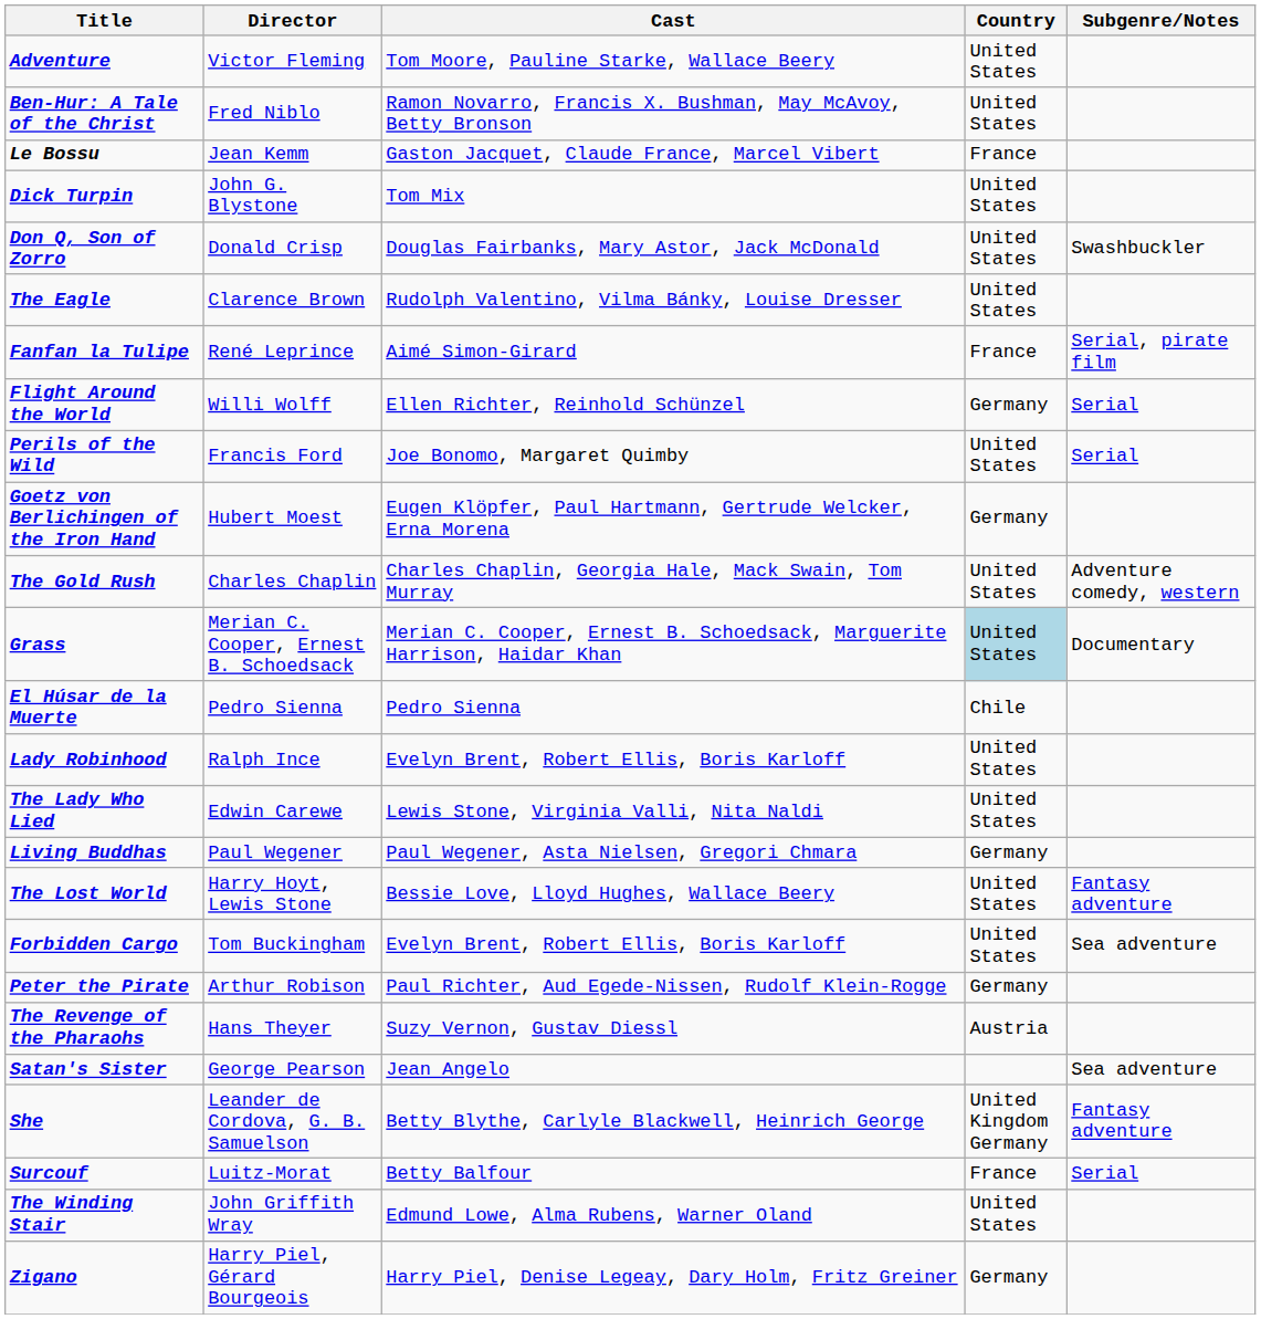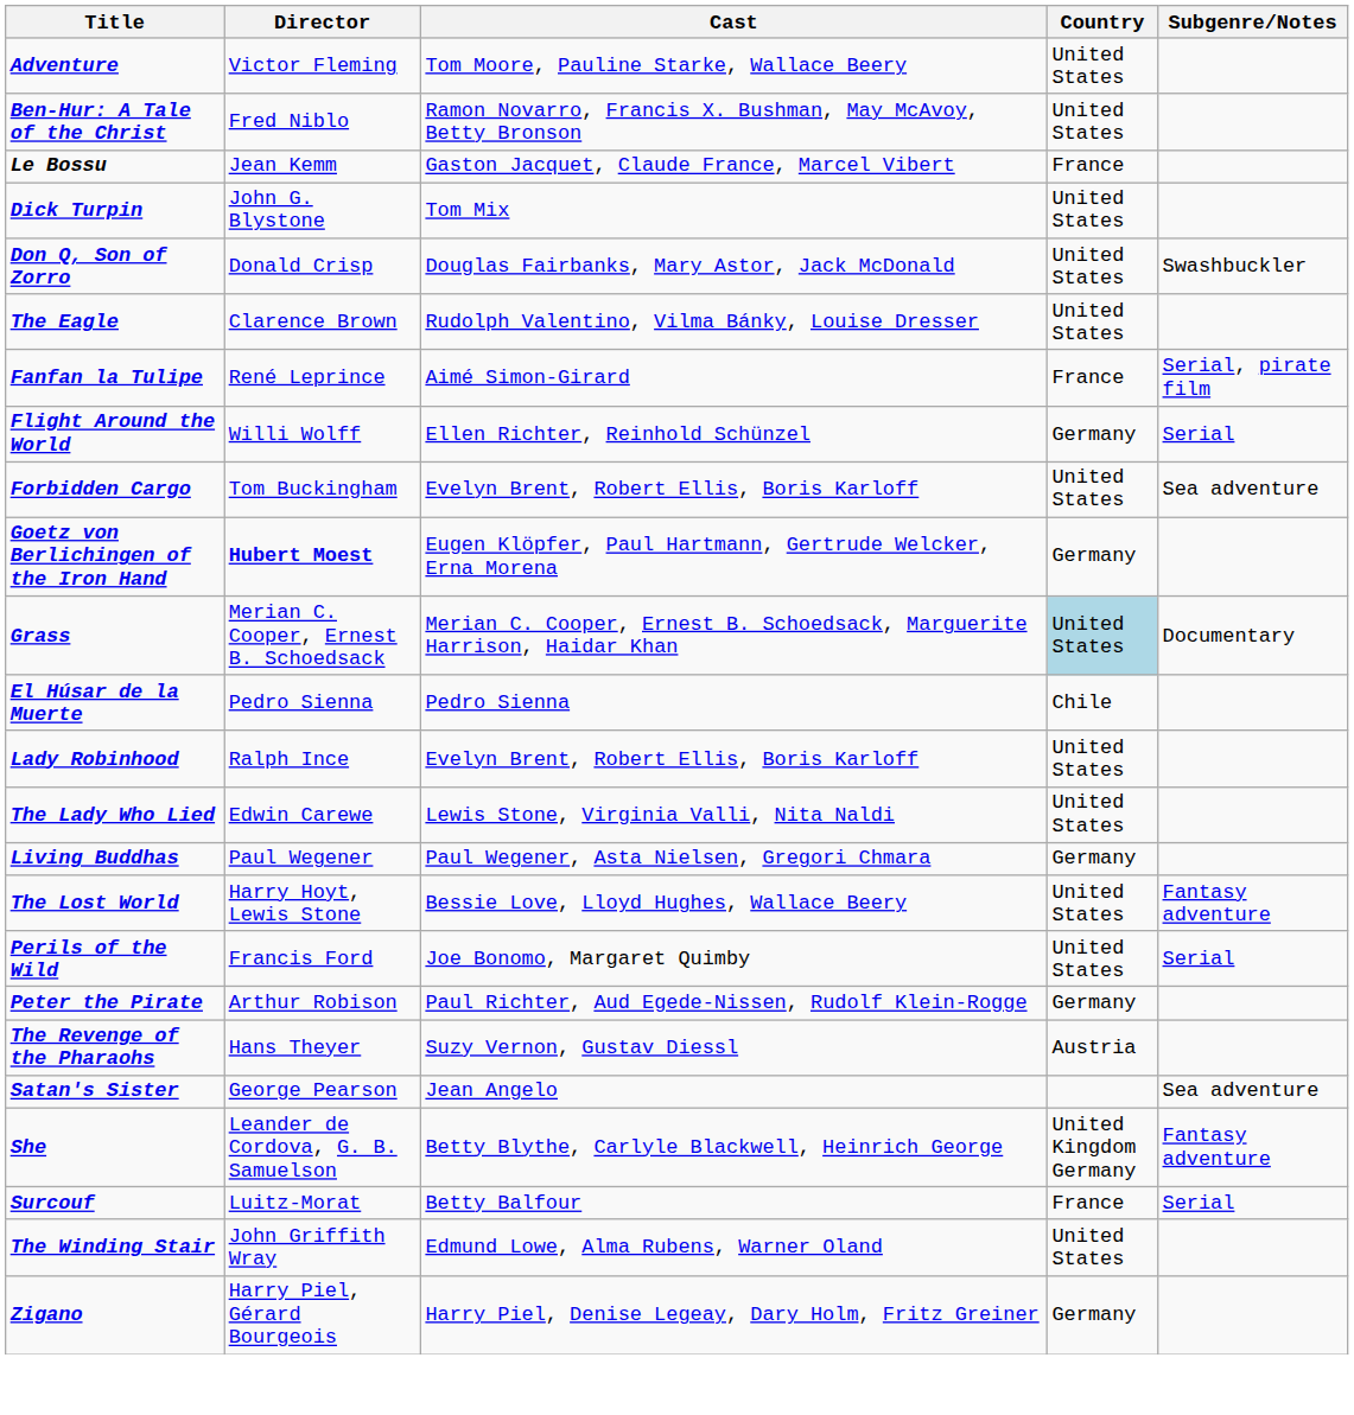rows swapped: Forbidden Cargo <-> Perils of the Wild
Goetz von Berlichingen of the Iron Hand | Director: normal -> bold
- row: The Gold Rush | Charles Chaplin | Charles Chaplin, Georgia Hale, Mack Swain, Tom Murray | United States | Adventure comedy, western
